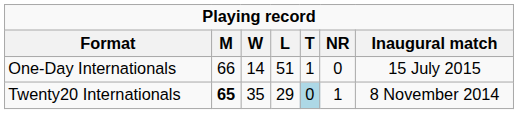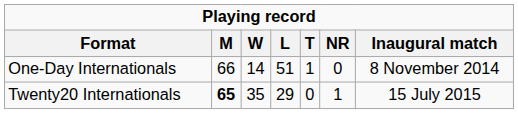One-Day Internationals | Inaugural match: 15 July 2015 -> 8 November 2014
Twenty20 Internationals | T: lightblue background -> no background
Twenty20 Internationals | Inaugural match: 8 November 2014 -> 15 July 2015
